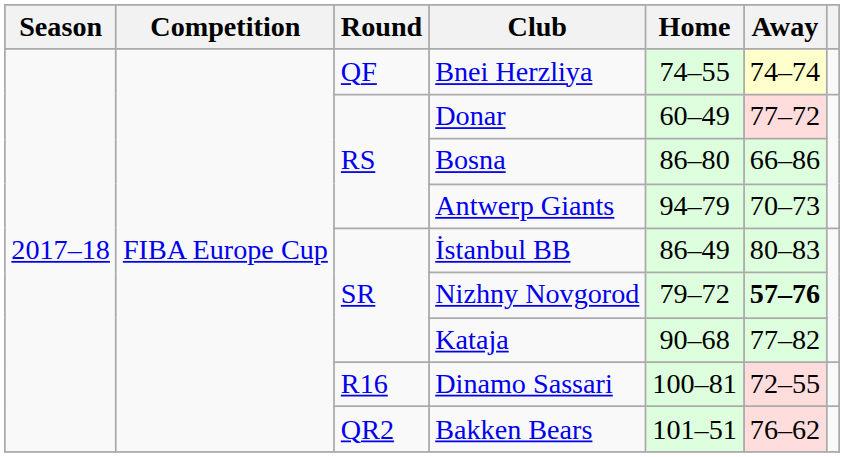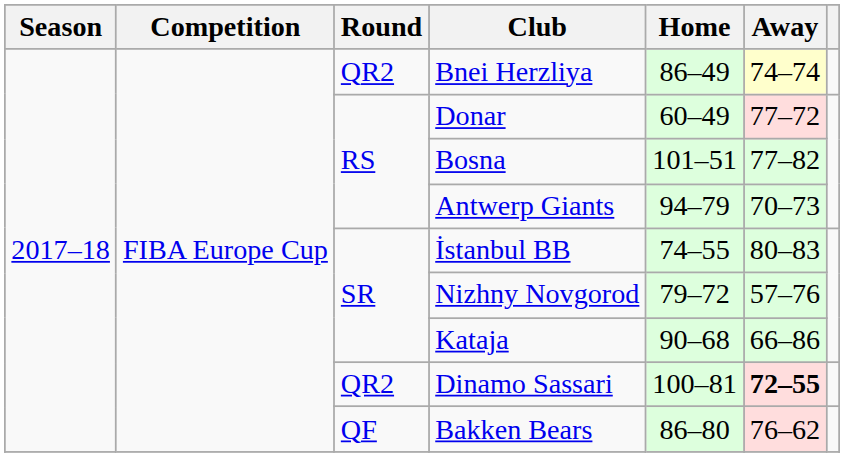Bnei Herzliya | Round: QF -> QR2
Bnei Herzliya | Home: 74–55 -> 86–49
Bosna | Home: 86–80 -> 101–51
Bosna | Away: 66–86 -> 77–82
İstanbul BB | Home: 86–49 -> 74–55
Nizhny Novgorod | Away: bold -> normal
Kataja | Away: 77–82 -> 66–86
Dinamo Sassari | Round: R16 -> QR2
Dinamo Sassari | Away: normal -> bold
Bakken Bears | Round: QR2 -> QF
Bakken Bears | Home: 101–51 -> 86–80
